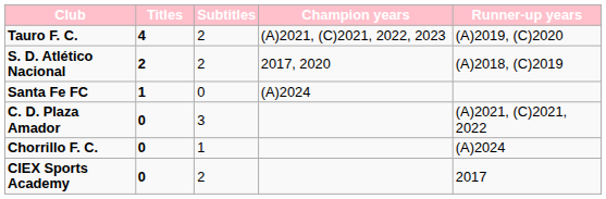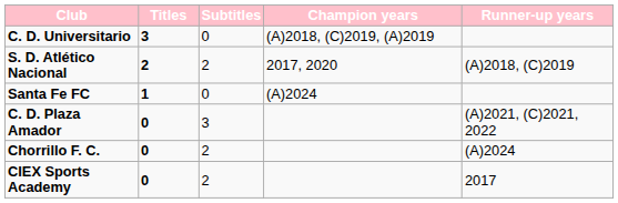- row: Tauro F. C. | 4 | 2 | (A)2021, (C)2021, 2022, 2023 | (A)2019, (C)2020
+ row: C. D. Universitario | 3 | 0 | (A)2018, (C)2019, (A)2019
Chorrillo F. C. | Subtitles: 1 -> 2
